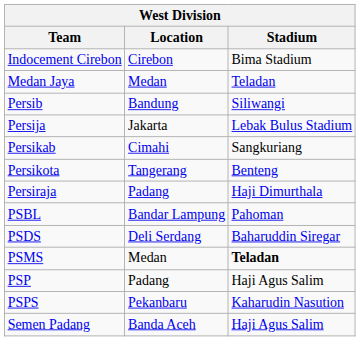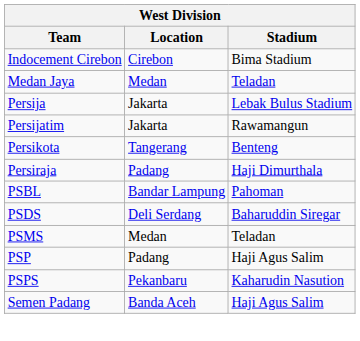- row: Persib | Bandung | Siliwangi
+ row: Persijatim | Jakarta | Rawamangun
- row: Persikab | Cimahi | Sangkuriang
PSMS | Stadium: bold -> normal
